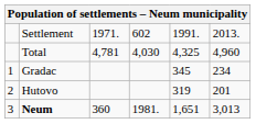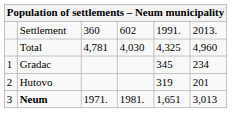Settlement | column 3: 1971. -> 360
Neum | column 3: 360 -> 1971.
